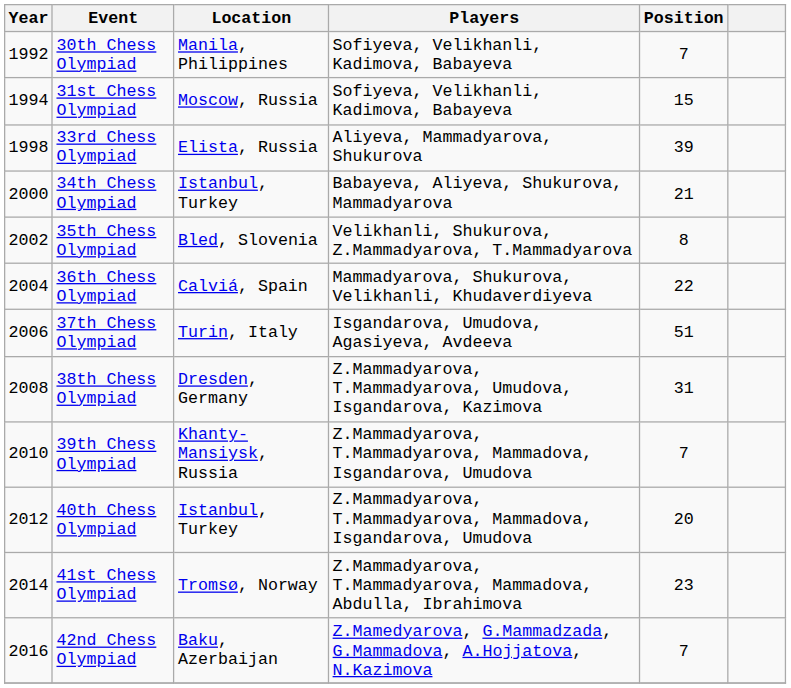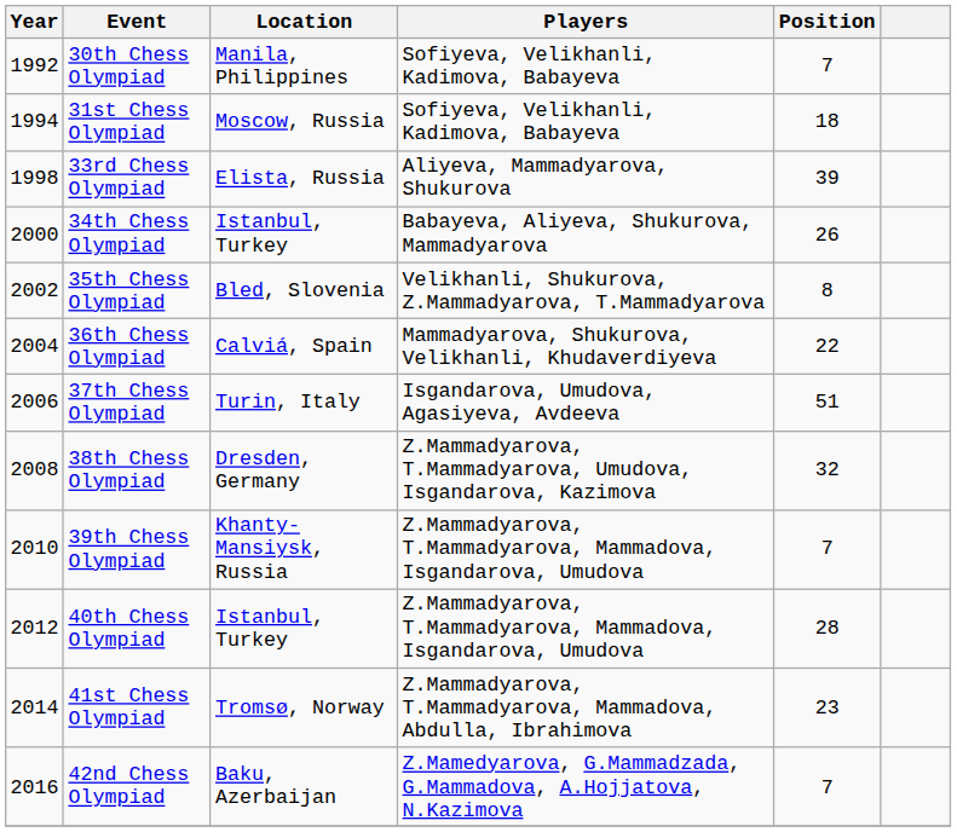31st Chess Olympiad | Position: 15 -> 18
34th Chess Olympiad | Position: 21 -> 26
38th Chess Olympiad | Position: 31 -> 32
40th Chess Olympiad | Position: 20 -> 28
